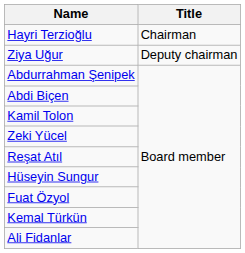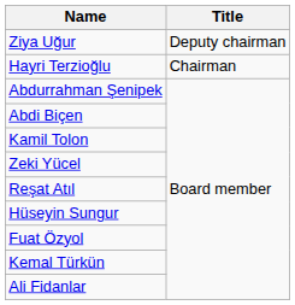rows swapped: Hayri Terzioğlu <-> Ziya Uğur
